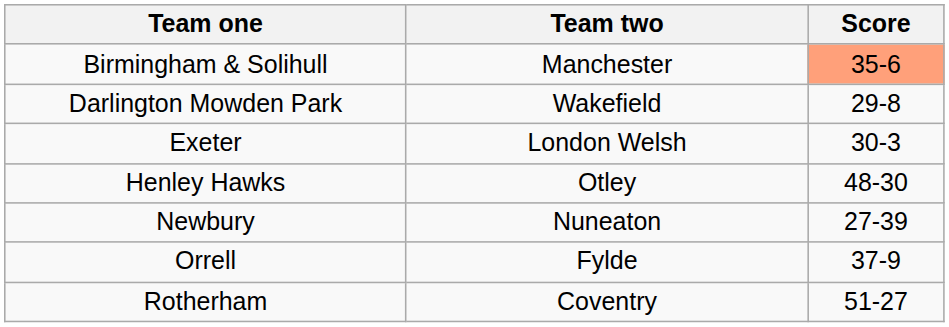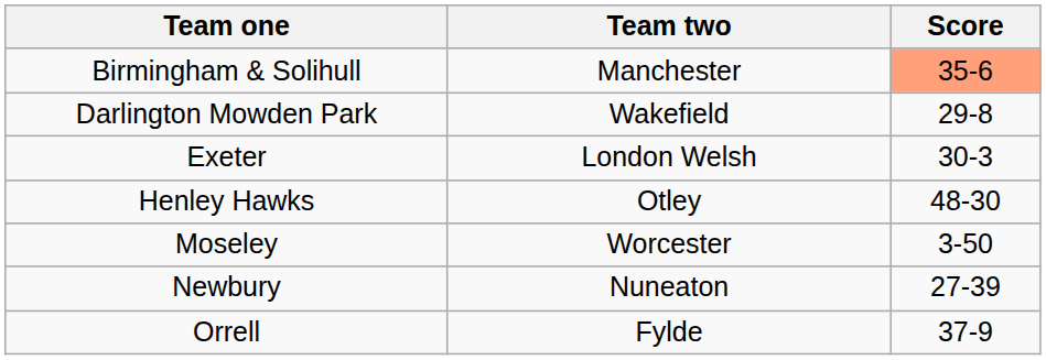+ row: Moseley | Worcester | 3-50
- row: Rotherham | Coventry | 51-27
